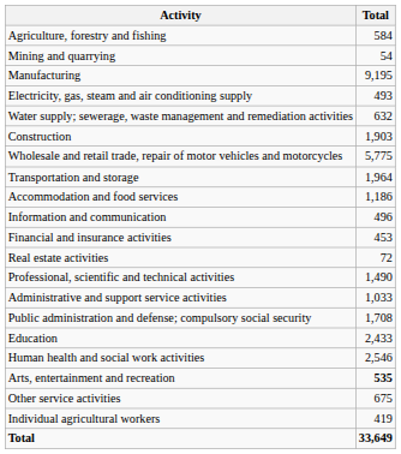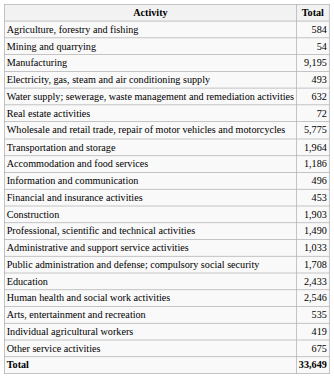rows swapped: Construction <-> Real estate activities
Arts, entertainment and recreation | Total: bold -> normal
rows swapped: Other service activities <-> Individual agricultural workers
